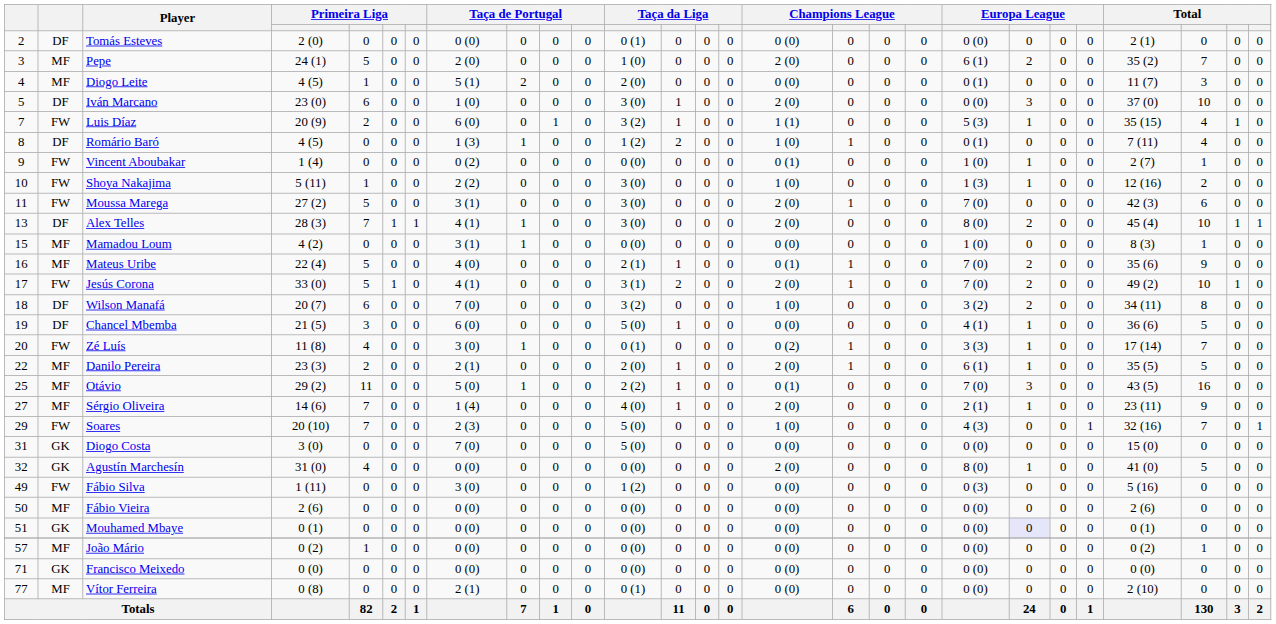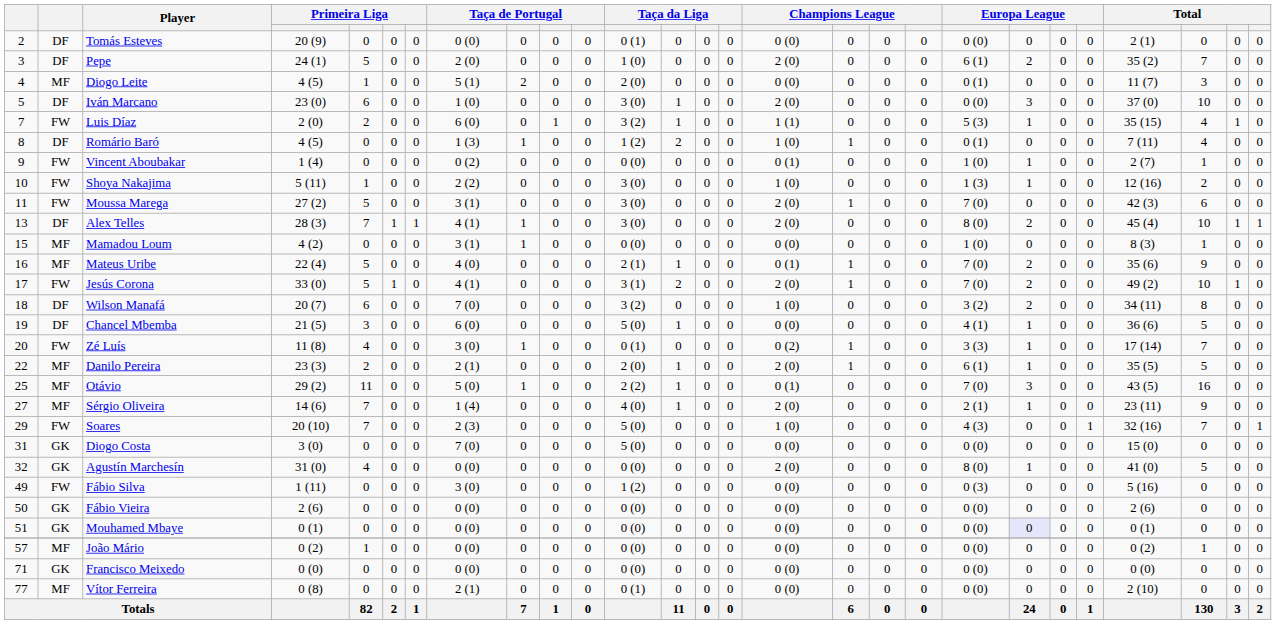Tomás Esteves | column 4: 2 (0) -> 20 (9)
Pepe | column 2: MF -> DF
Luis Díaz | column 4: 20 (9) -> 2 (0)
Fábio Vieira | column 2: MF -> GK
